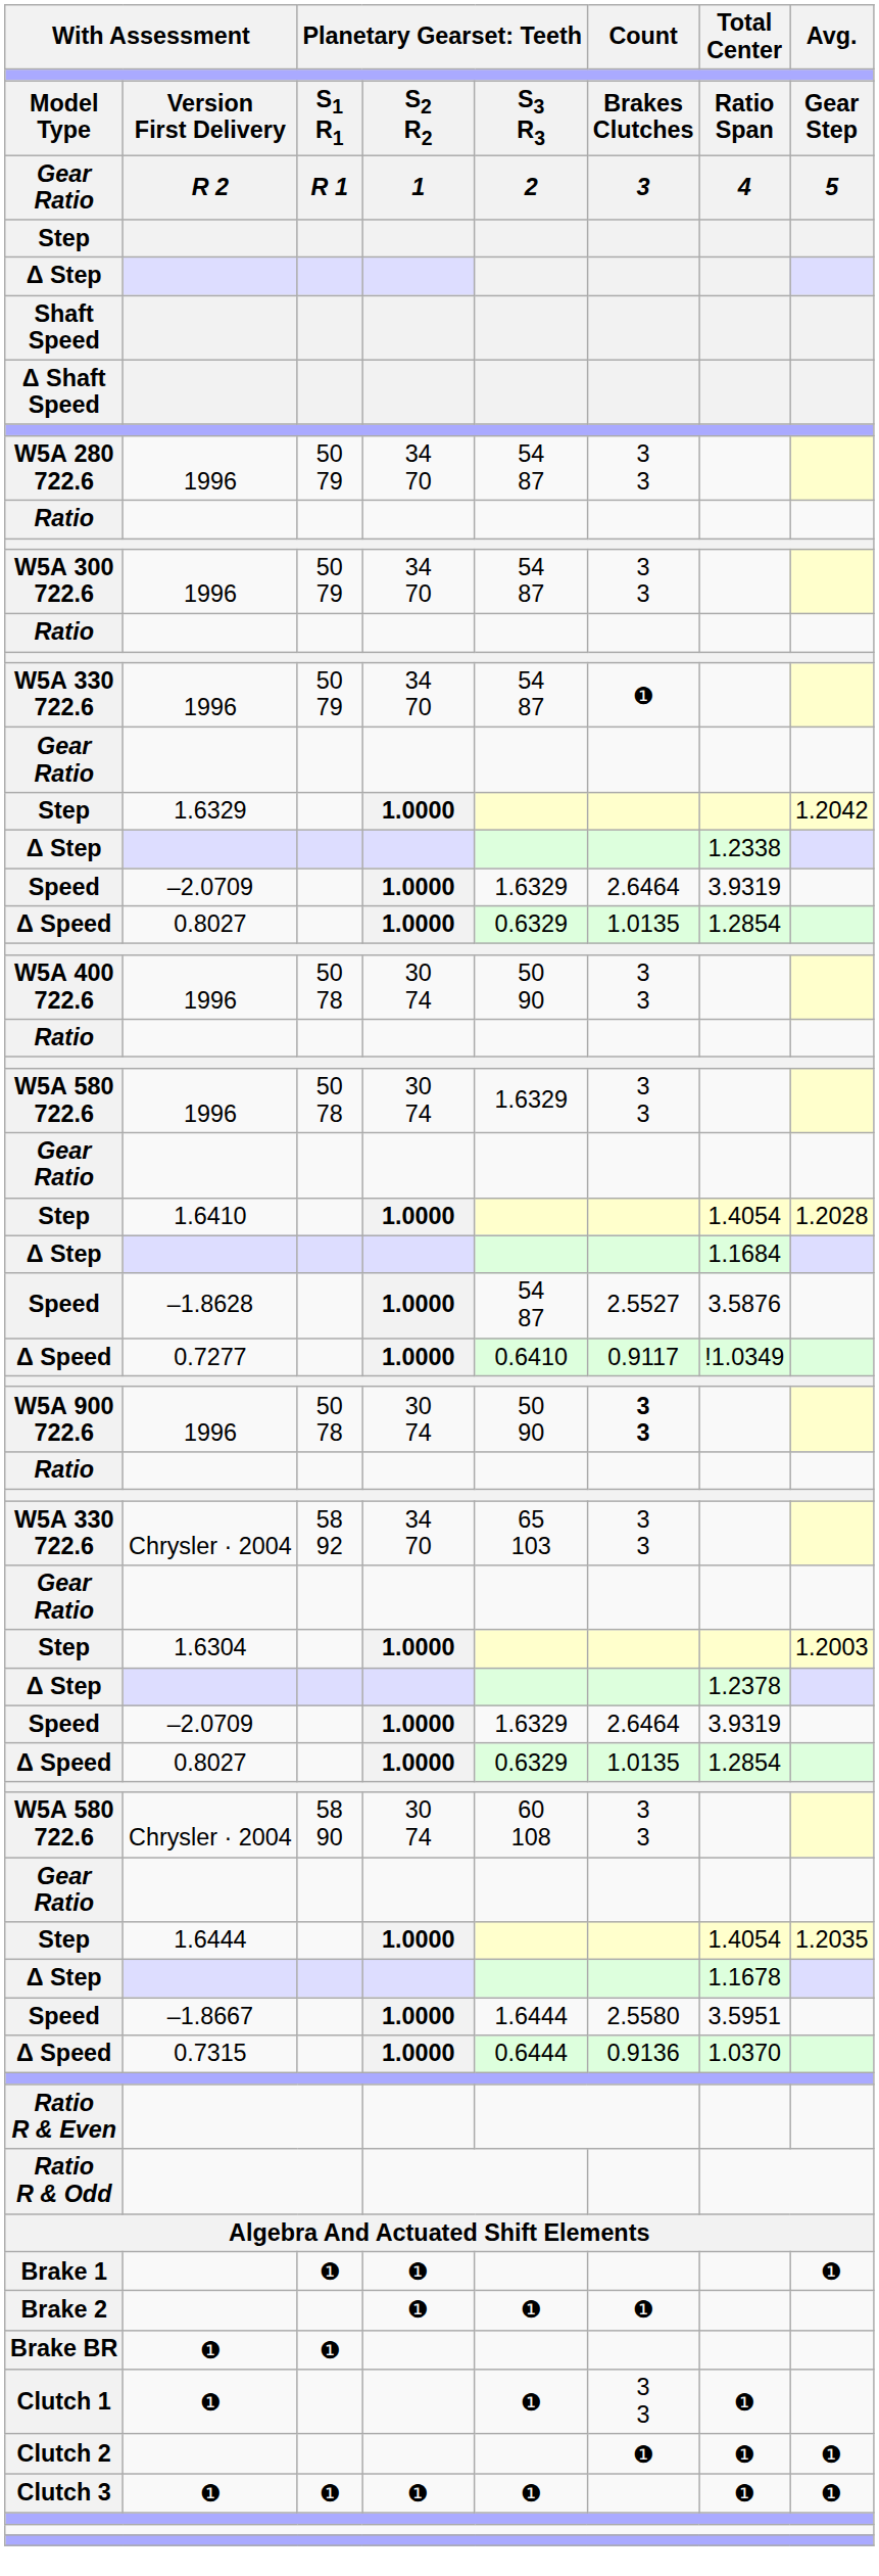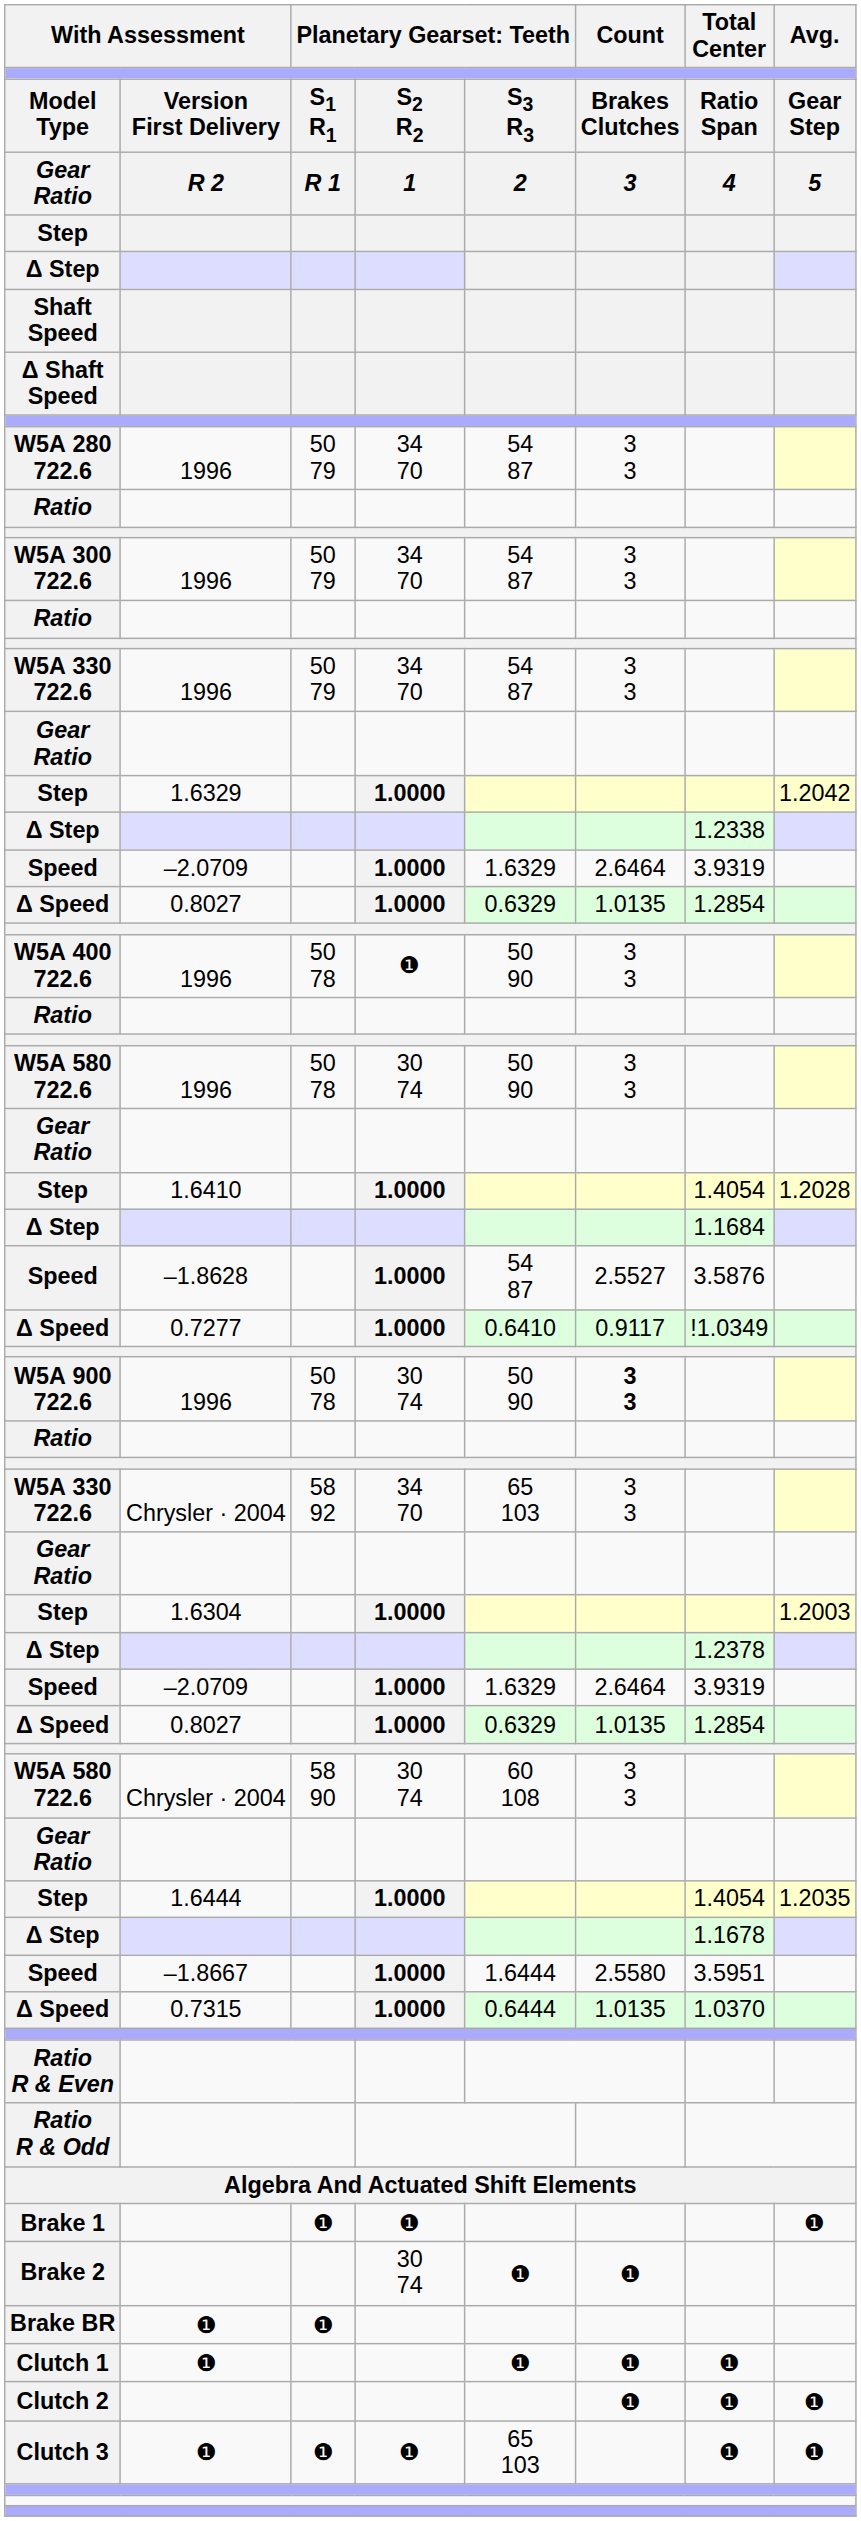W5A 330 722.6 / 1996 | Count: ❶ -> 3 3
W5A 400 722.6 | column 4: 30 74 -> ❶
W5A 580 722.6 / 1996 | column 5: 1.6329 -> 50 90
Δ Speed / 0.7315 | Count: 0.9136 -> 1.0135
Brake 2 | column 4: ❶ -> 30 74
Clutch 1 | Count: 3 3 -> ❶
Clutch 3 | column 5: ❶ -> 65 103
